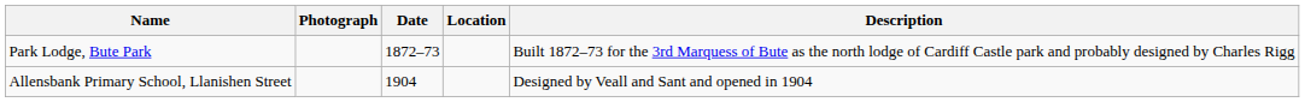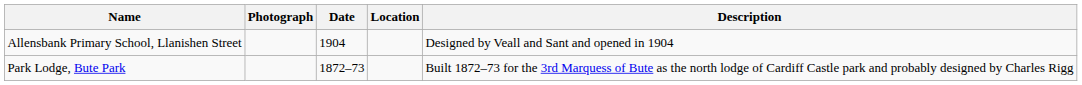rows swapped: Allensbank Primary School, Llanishen Street <-> Park Lodge, Bute Park
